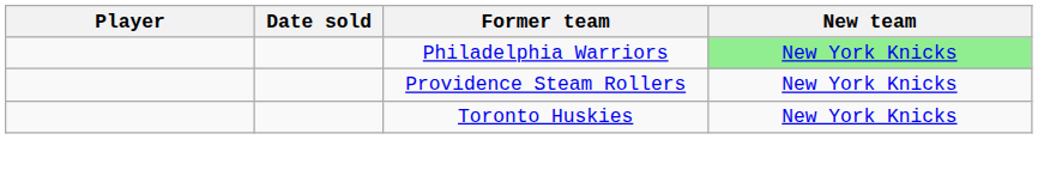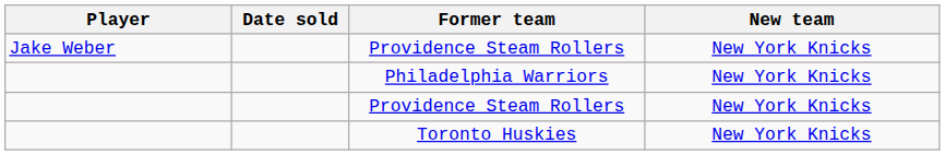+ row: Jake Weber | Providence Steam Rollers | New York Knicks
Philadelphia Warriors | New team: lightgreen background -> no background
